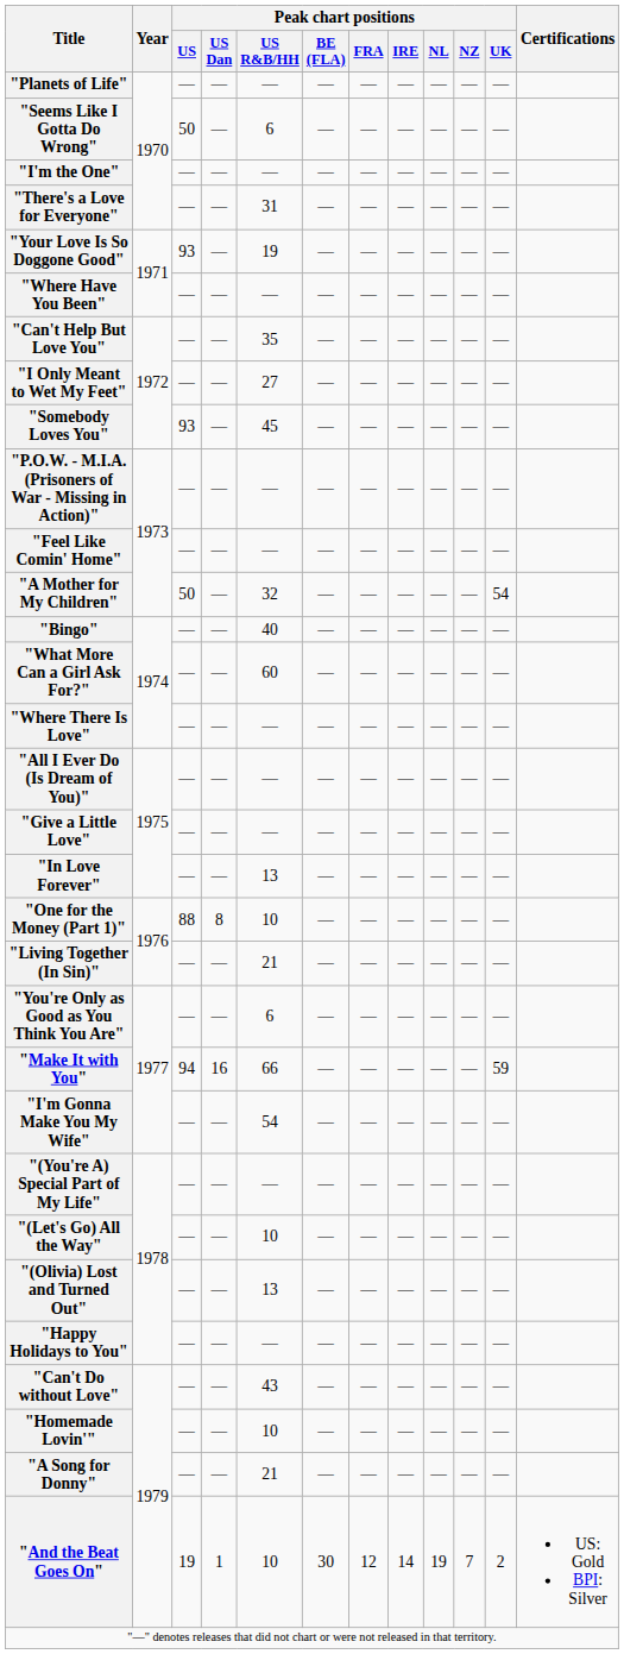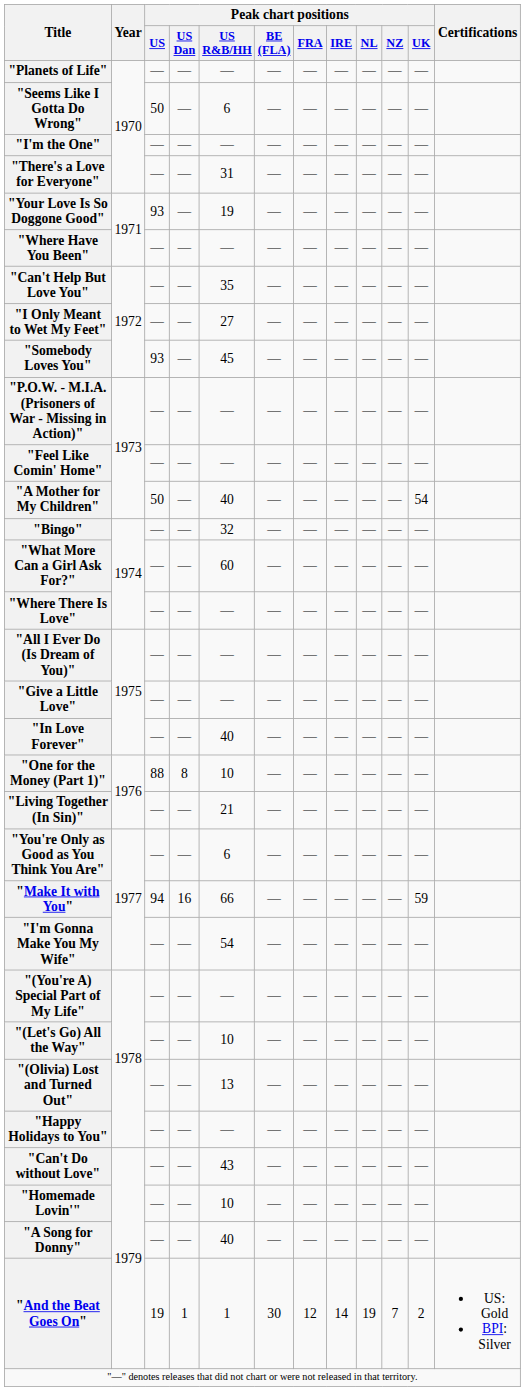"A Mother for My Children" | Peak chart positions / US R&B/HH: 32 -> 40
"Bingo" | Peak chart positions / US R&B/HH: 40 -> 32
"In Love Forever" | Peak chart positions / US R&B/HH: 13 -> 40
"A Song for Donny" | Peak chart positions / US R&B/HH: 21 -> 40
"And the Beat Goes On" | Peak chart positions / US R&B/HH: 10 -> 1
